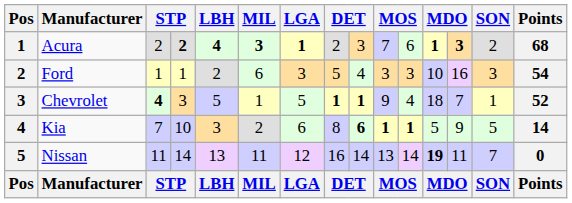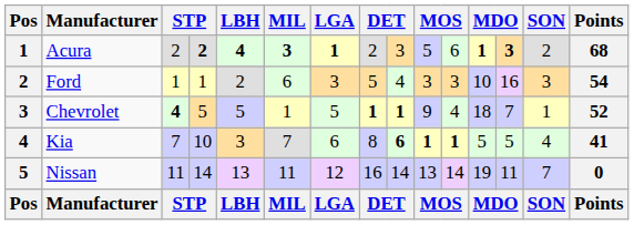Acura | column 10: 7 -> 5
Chevrolet | column 4: 3 -> 5
Kia | MIL: 2 -> 7
Kia | column 13: 9 -> 5
Kia | SON: 5 -> 4
Kia | Points: 14 -> 41
Nissan | column 12: bold -> normal
